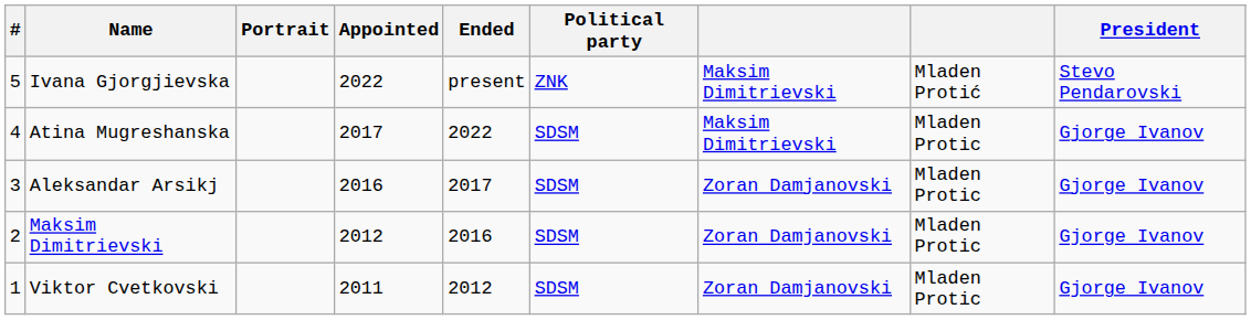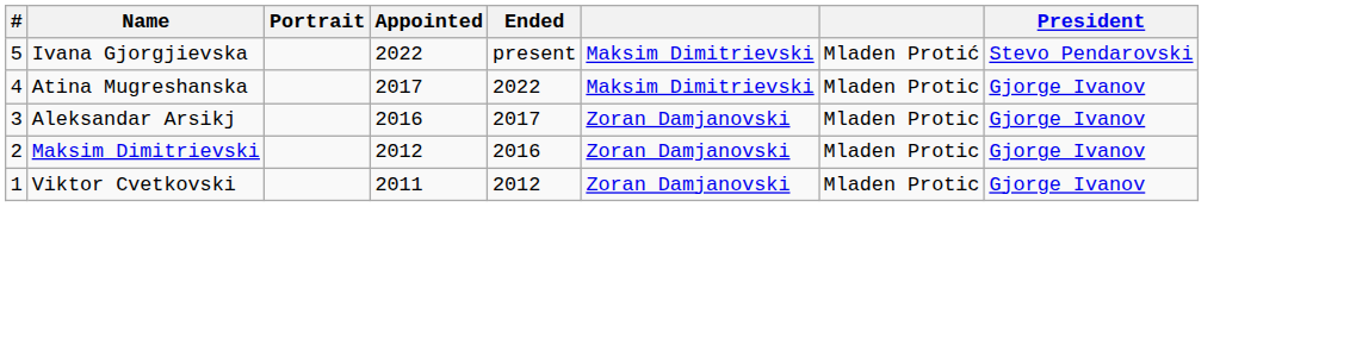- column: Political party | ZNK | SDSM | SDSM | SDSM | SDSM
